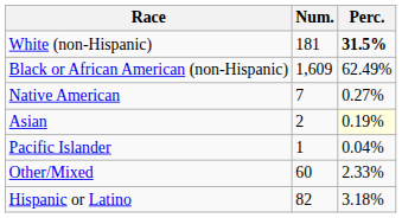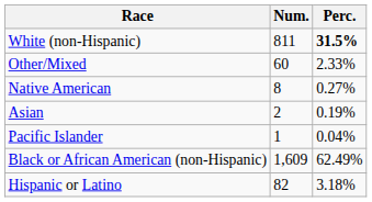White (non-Hispanic) | Num.: 181 -> 811
rows swapped: Black or African American (non-Hispanic) <-> Other/Mixed
Native American | Num.: 7 -> 8
Asian | Perc.: lightyellow background -> no background
